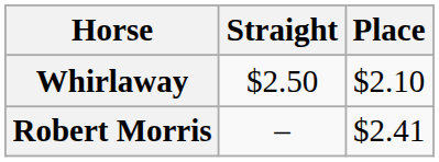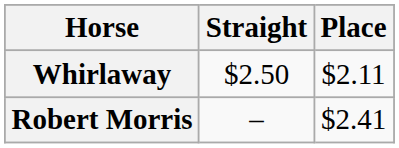Whirlaway | Place: $2.10 -> $2.11
